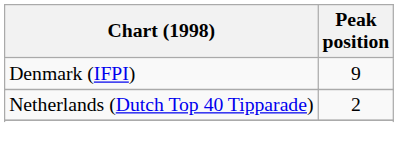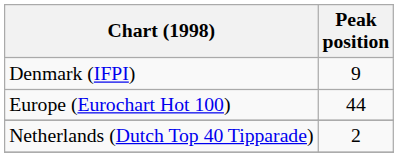+ row: Europe (Eurochart Hot 100) | 44
